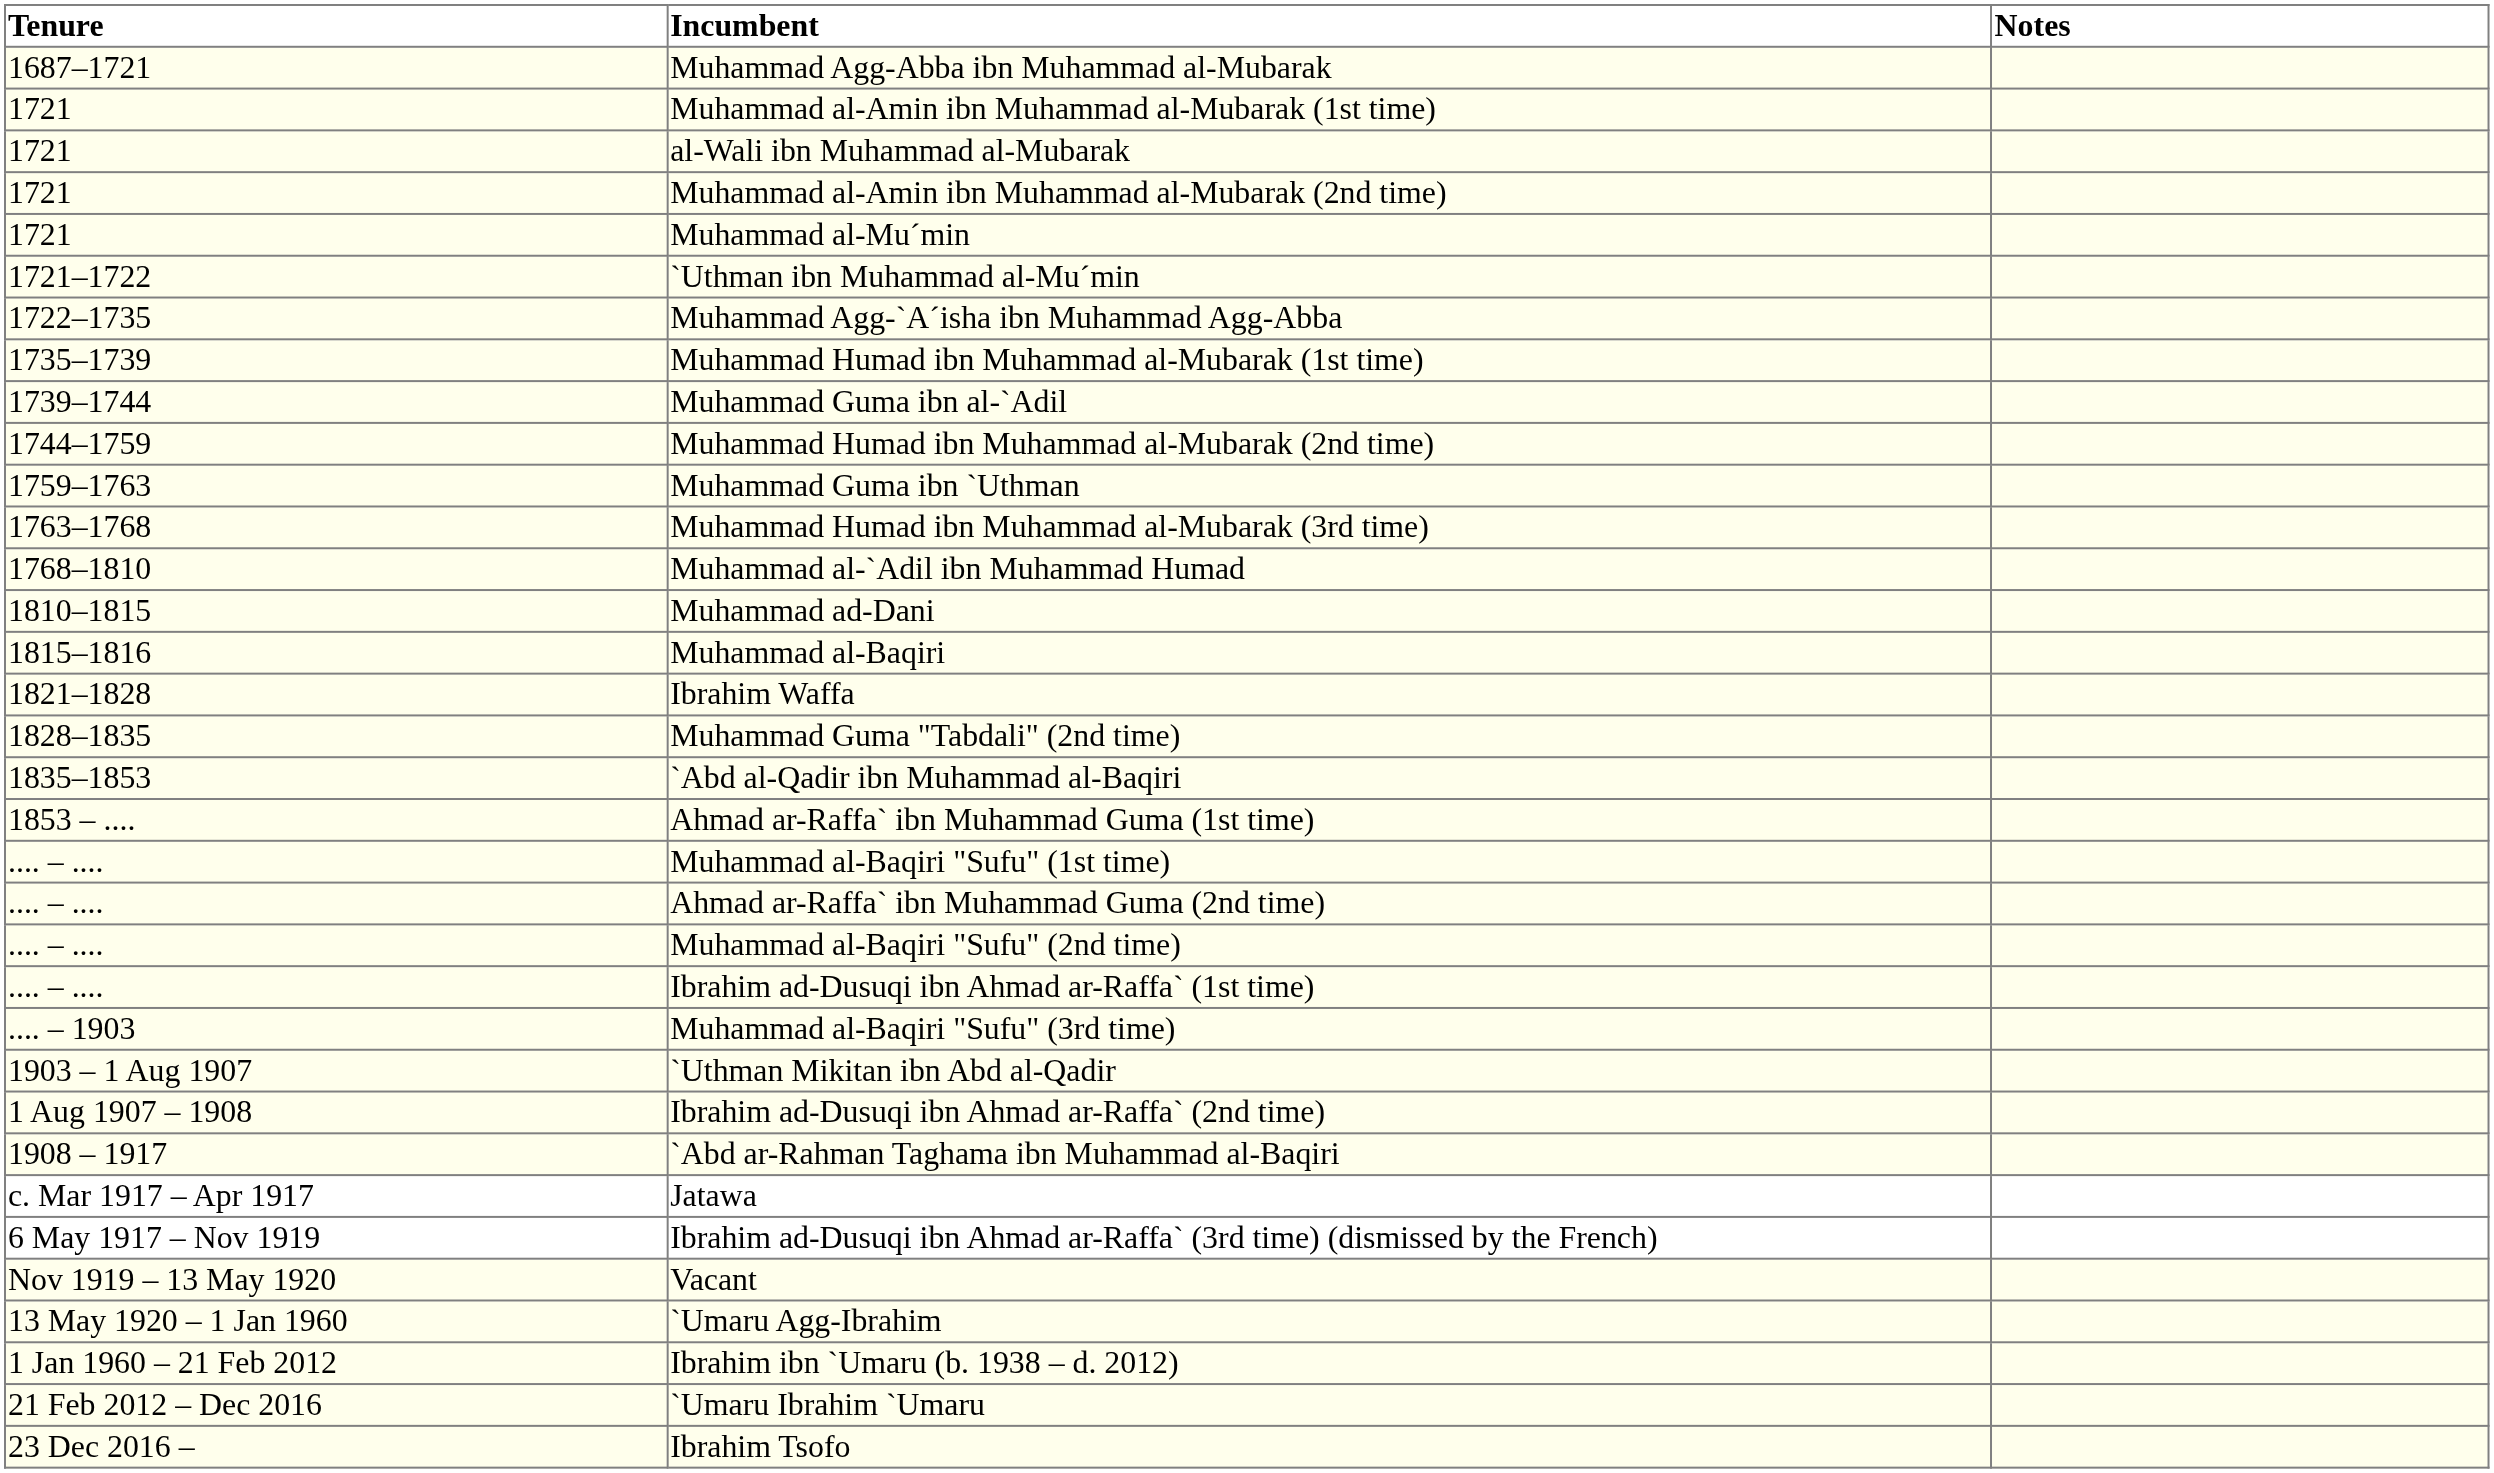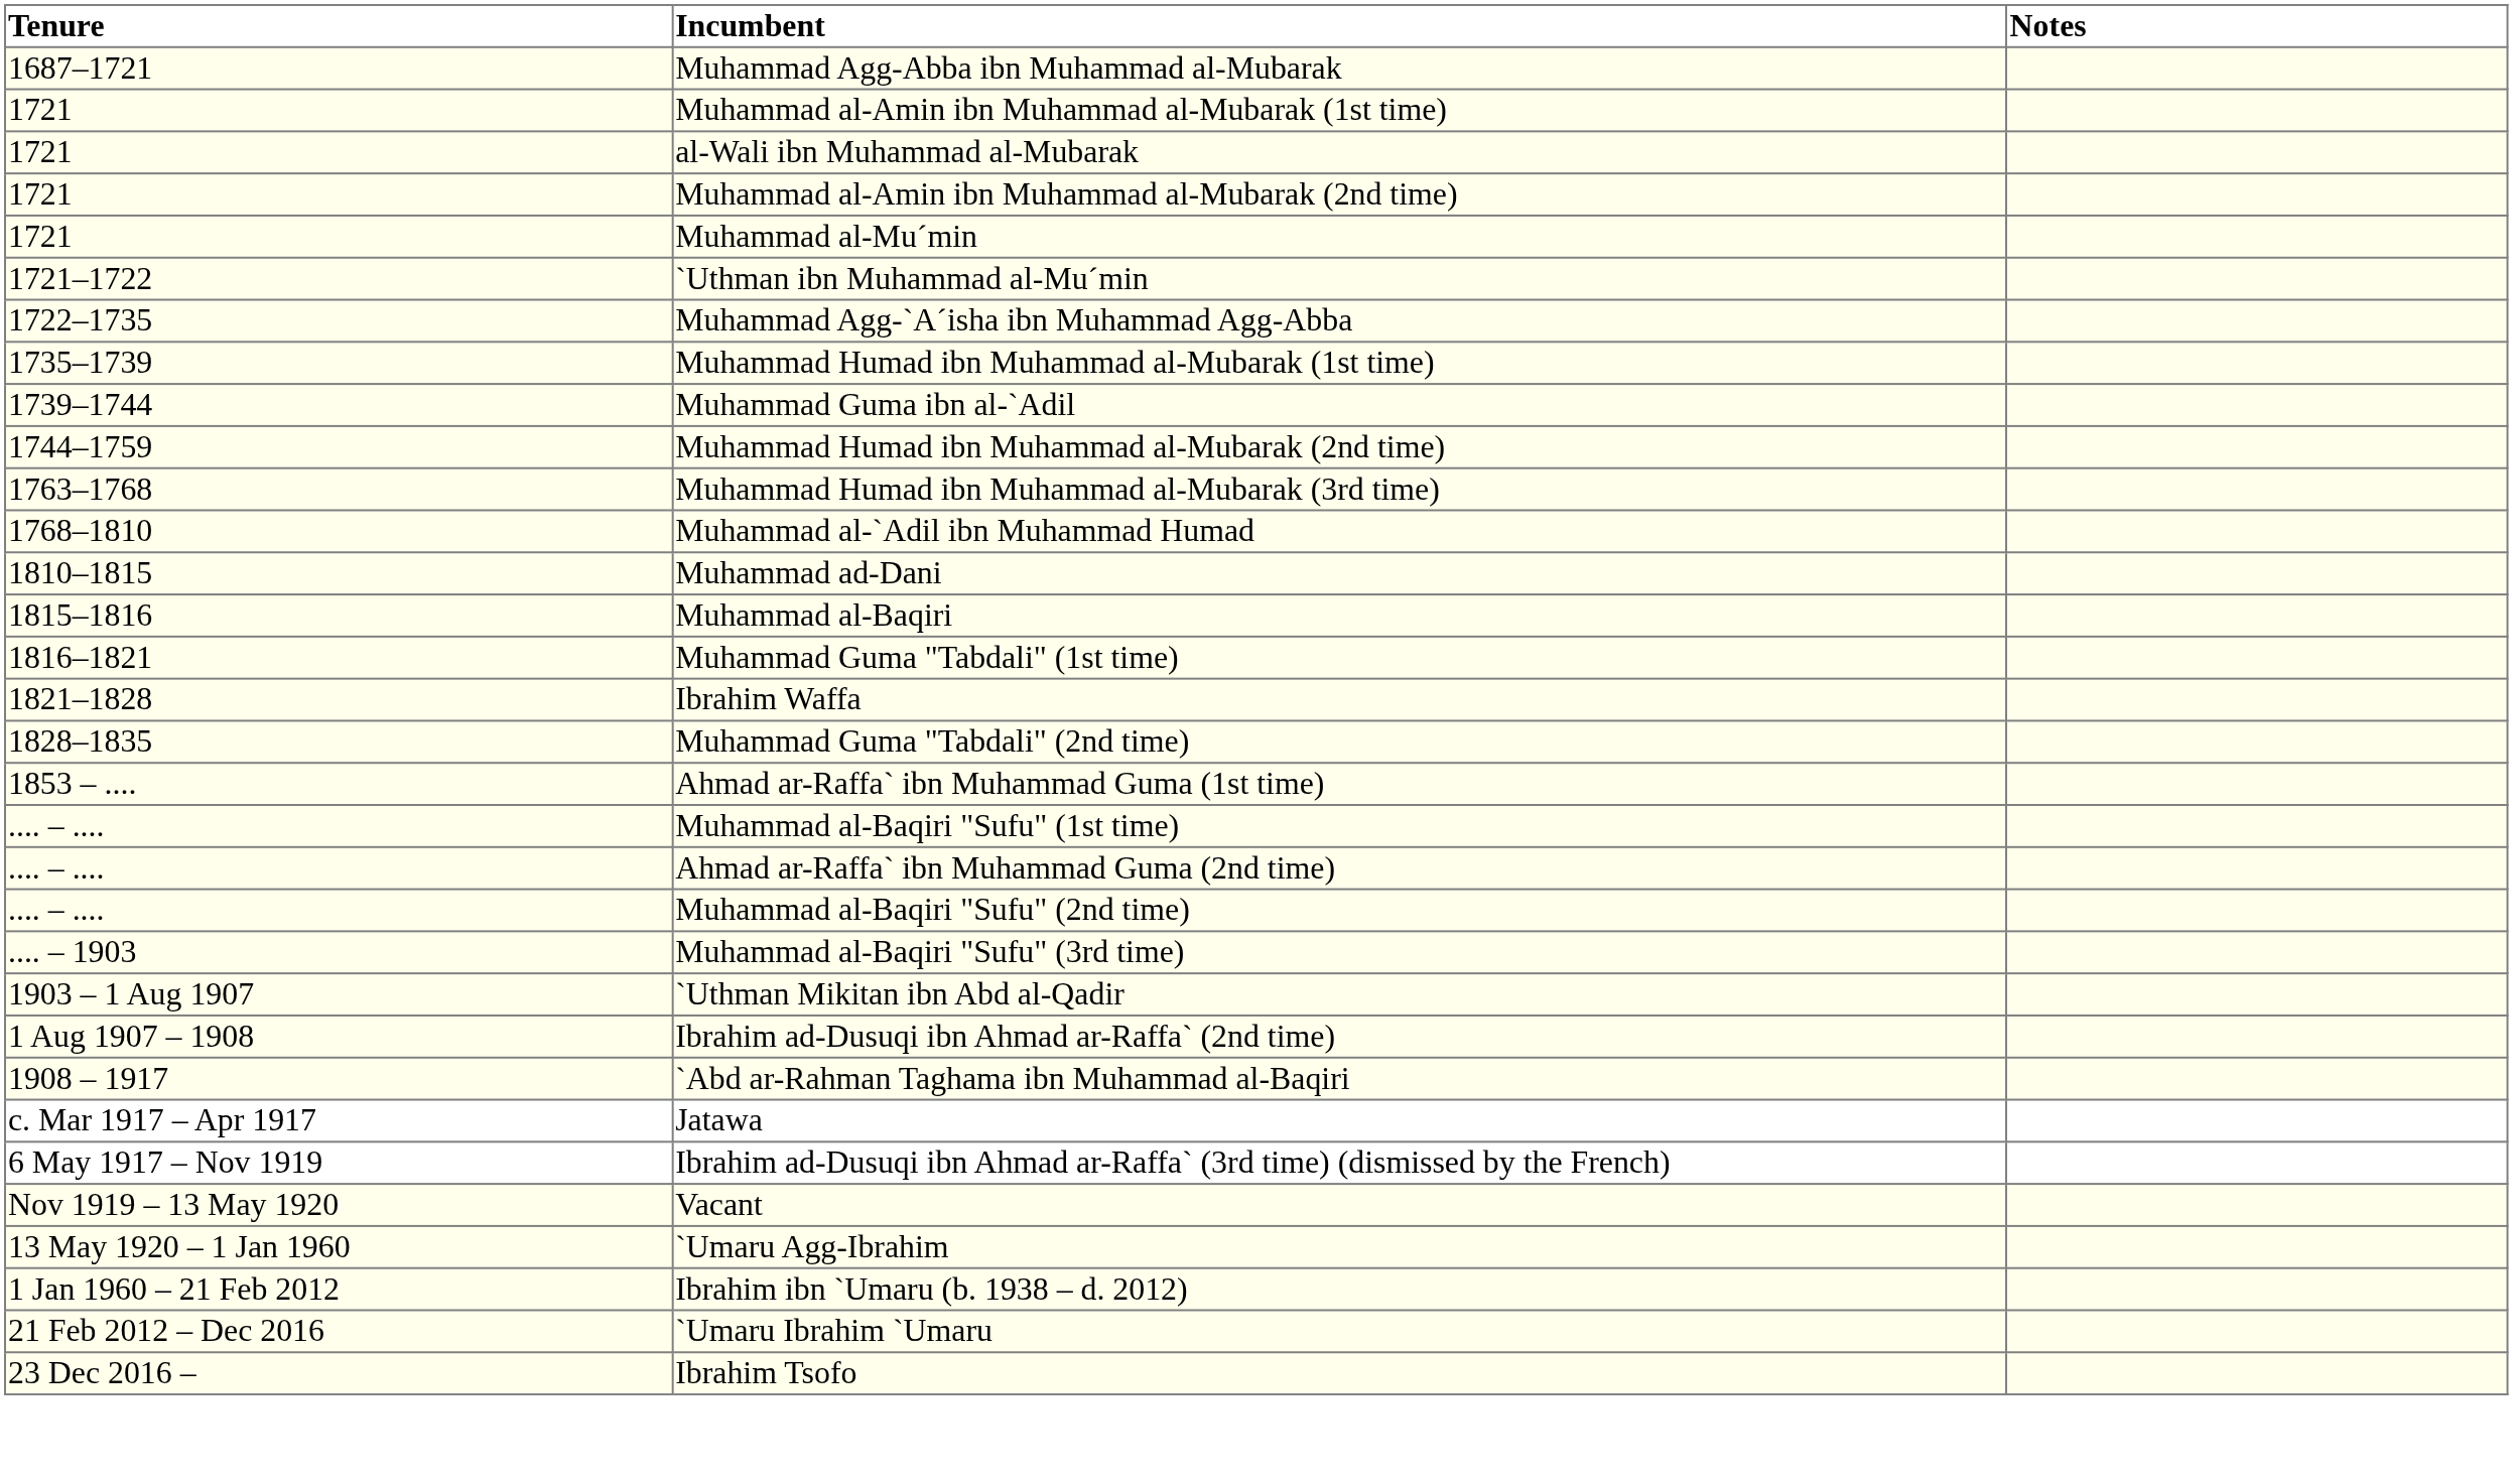- row: 1759–1763 | Muhammad Guma ibn `Uthman
+ row: 1816–1821 | Muhammad Guma "Tabdali" (1st time)
- row: 1835–1853 | `Abd al-Qadir ibn Muhammad al-Baqiri
- row: .... – .... | Ibrahim ad-Dusuqi ibn Ahmad ar-Raffa` (1st time)
